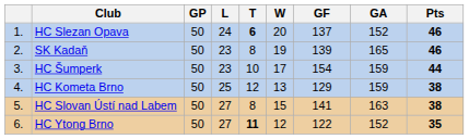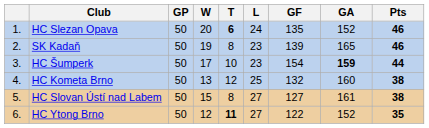columns swapped: W <-> L
HC Slezan Opava | GF: 137 -> 135
HC Šumperk | GA: normal -> bold
HC Kometa Brno | GF: 129 -> 132
HC Kometa Brno | GA: 159 -> 160
HC Slovan Ústí nad Labem | GF: 141 -> 127
HC Slovan Ústí nad Labem | GA: 163 -> 161
